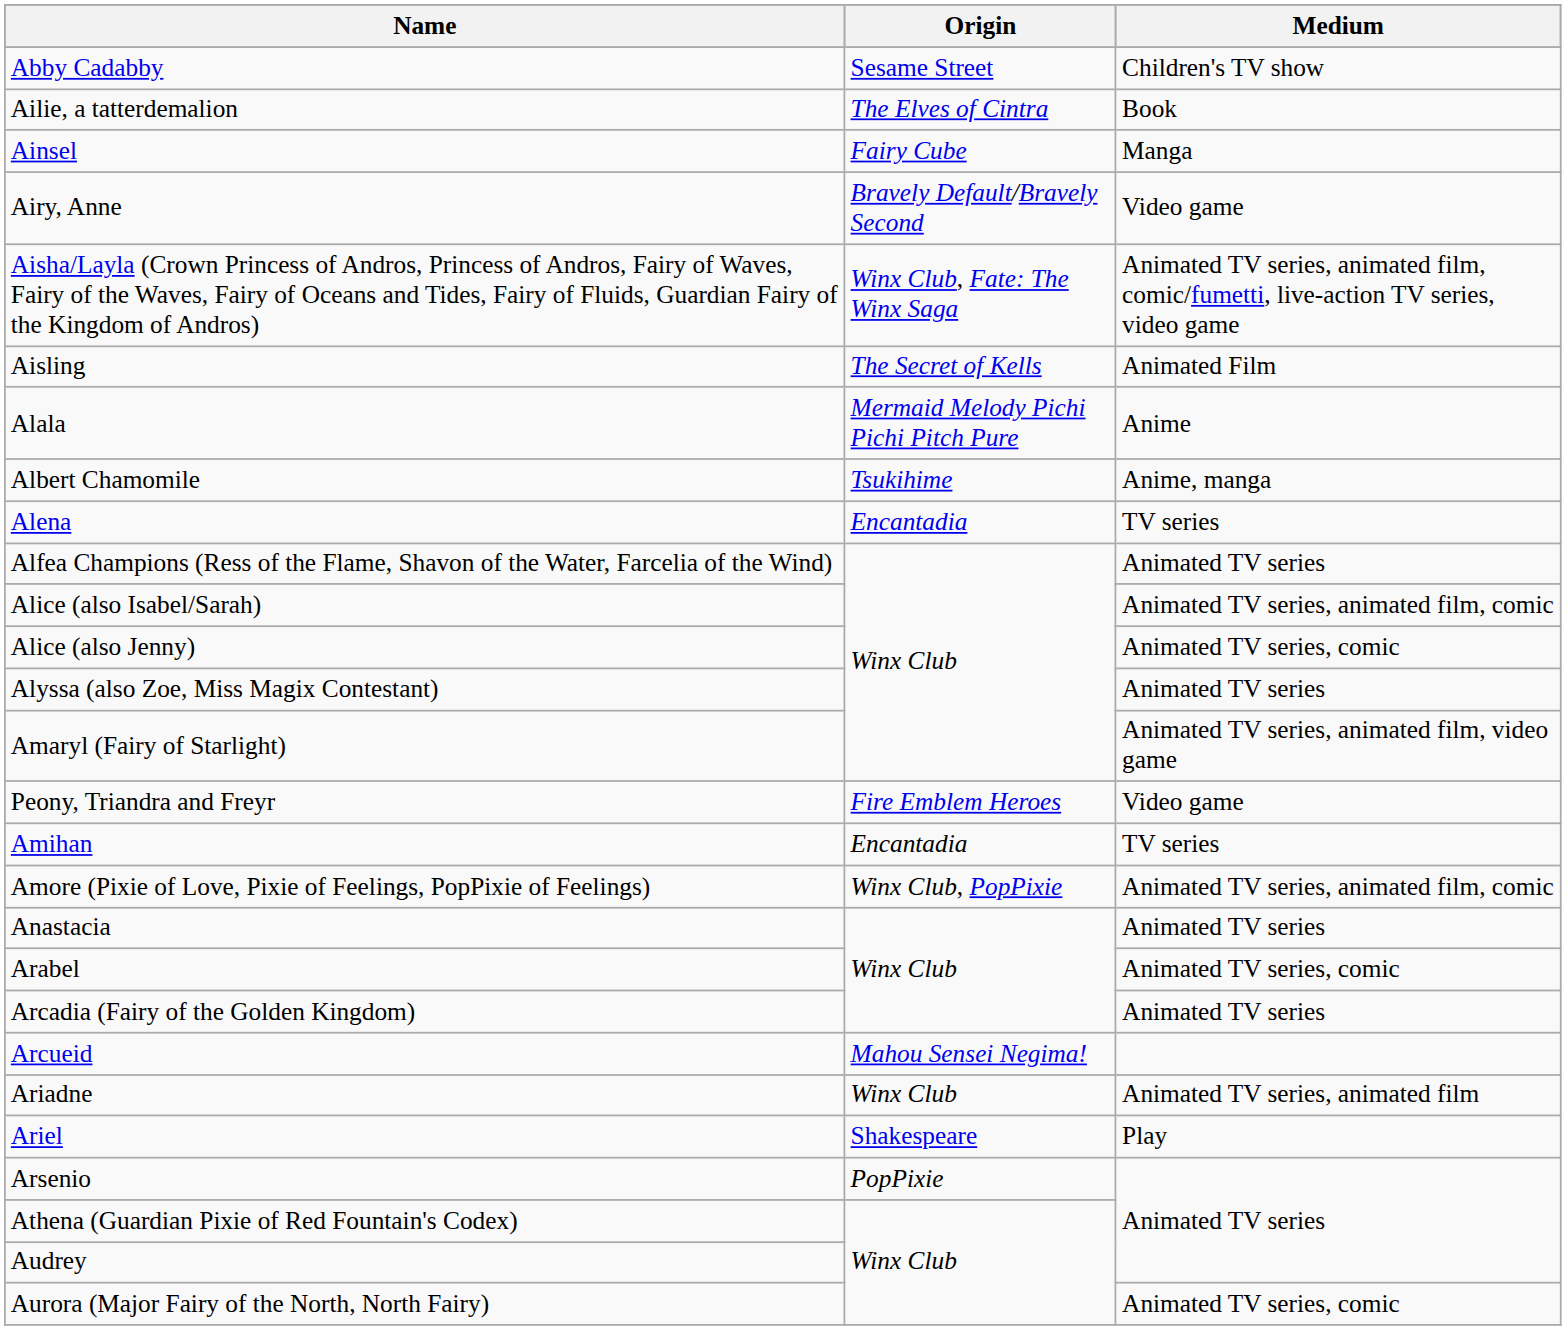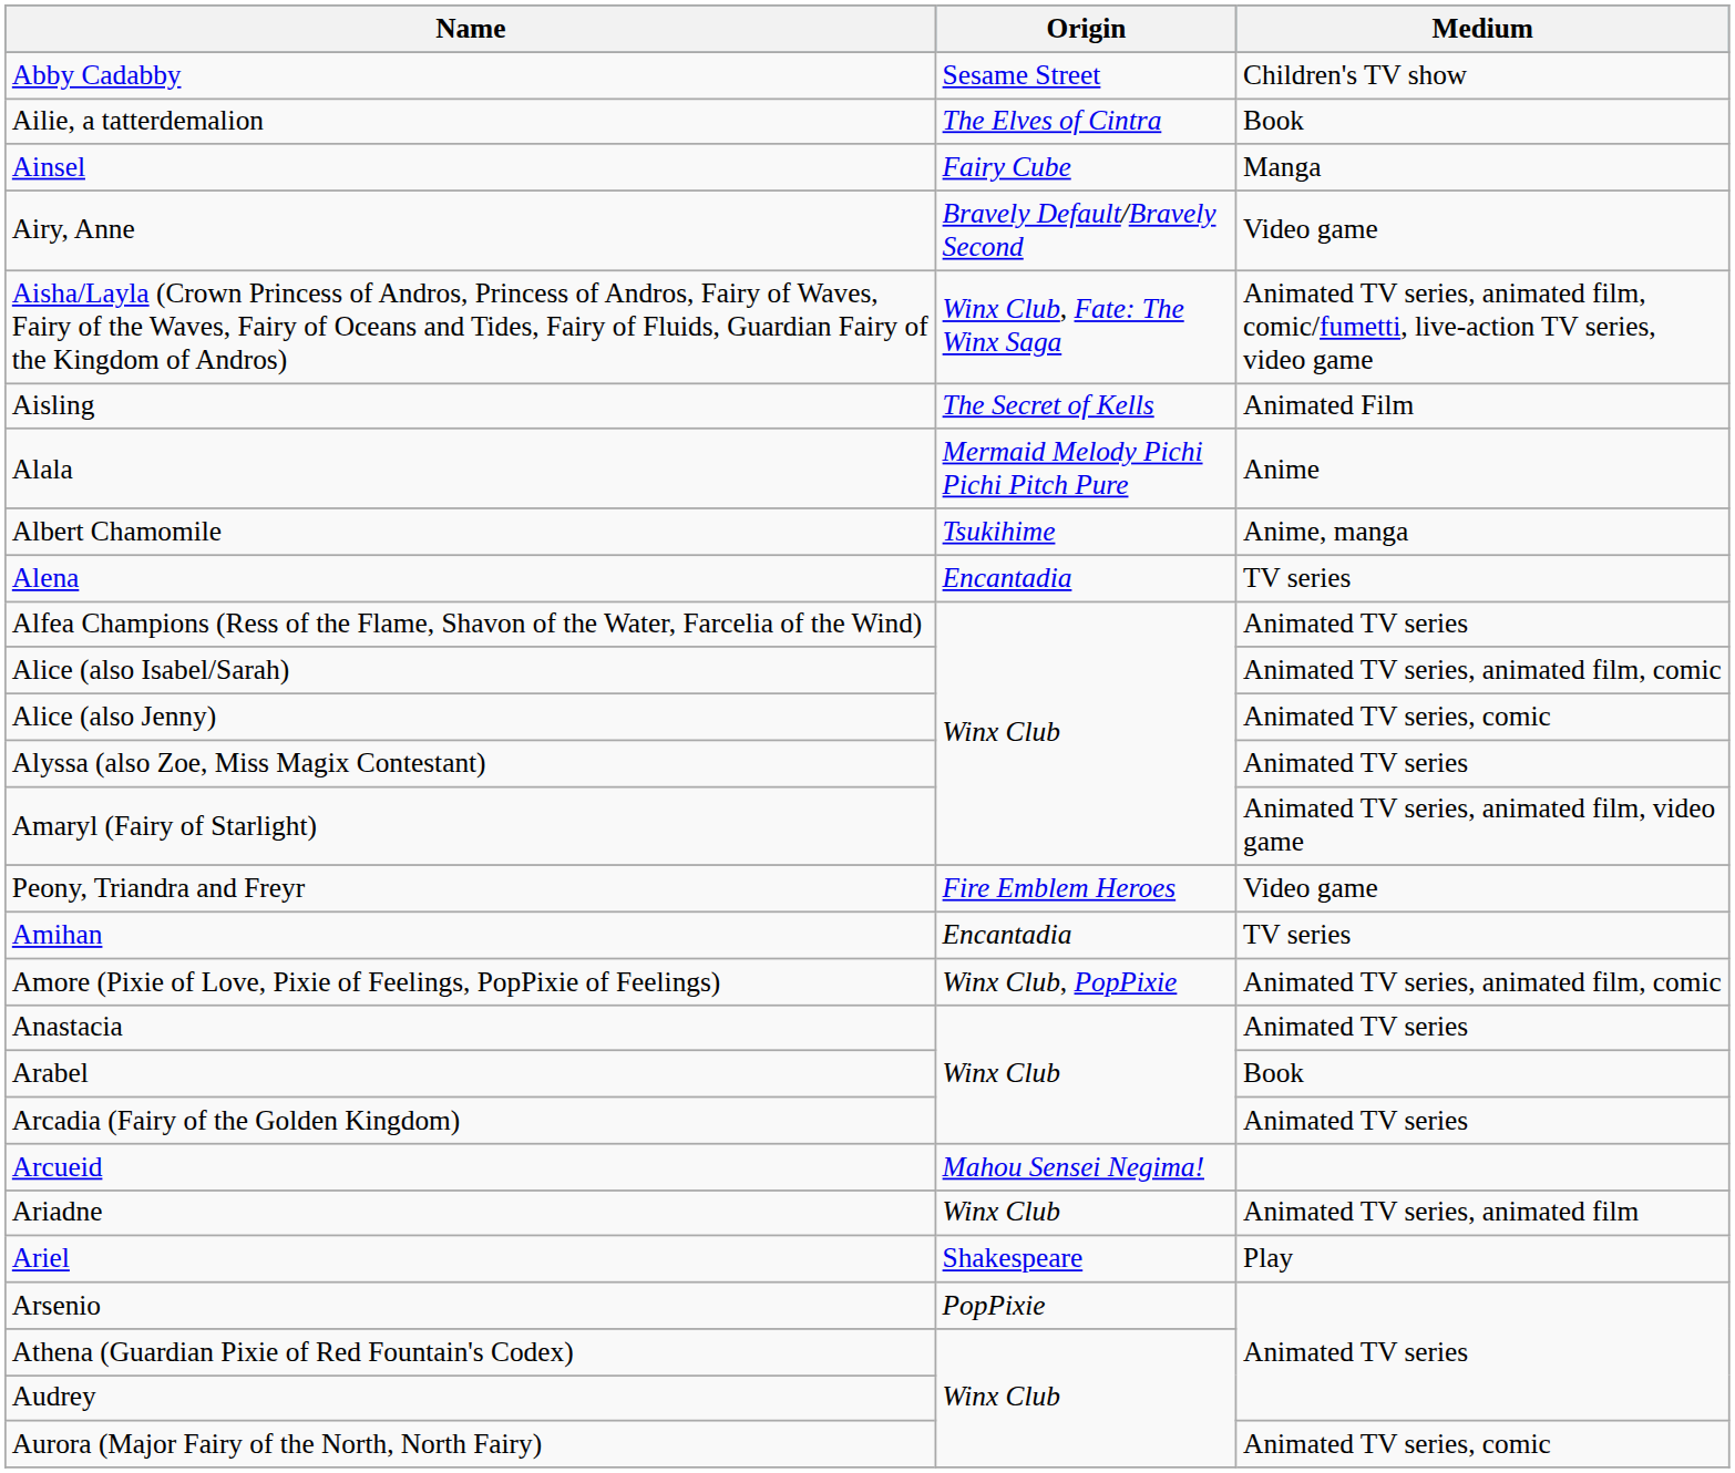Arabel | Medium: Animated TV series, comic -> Book
